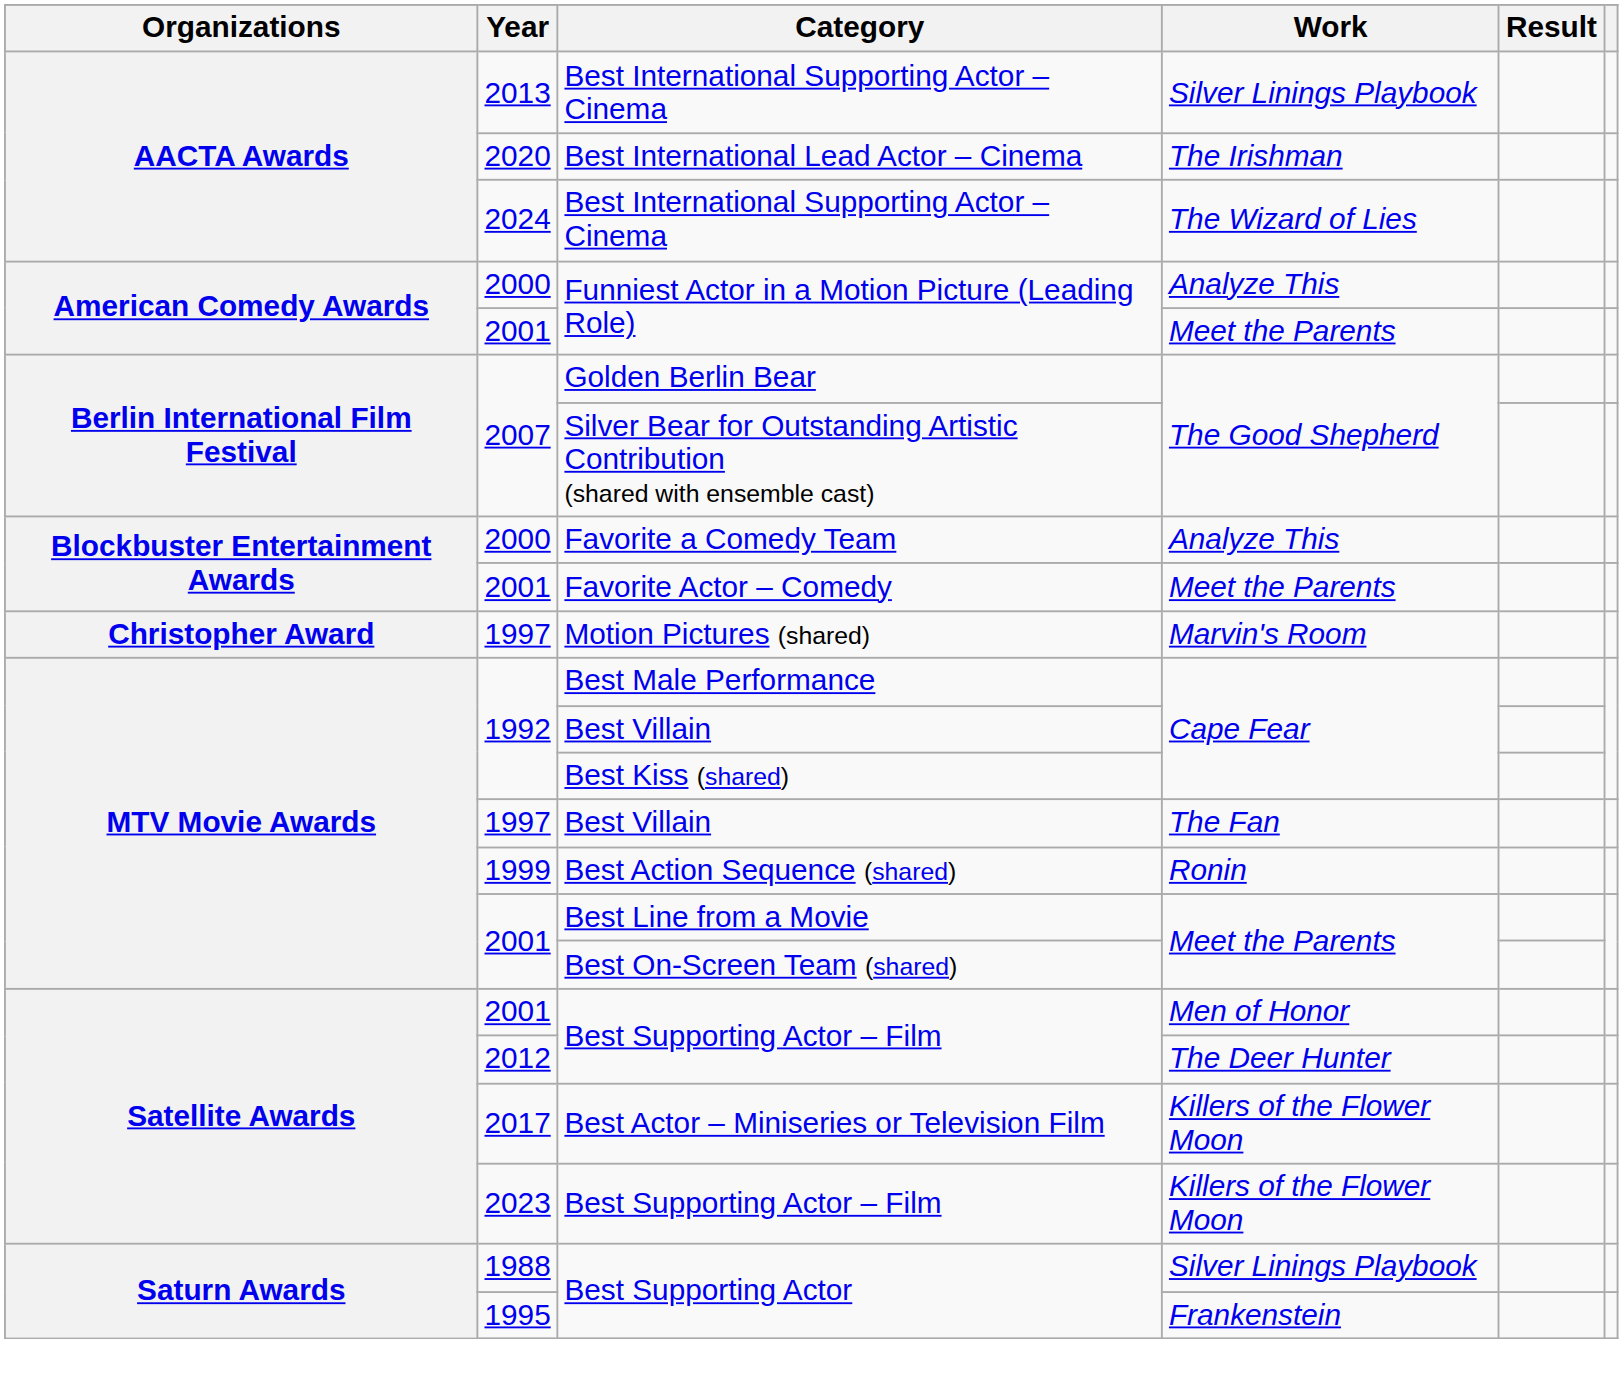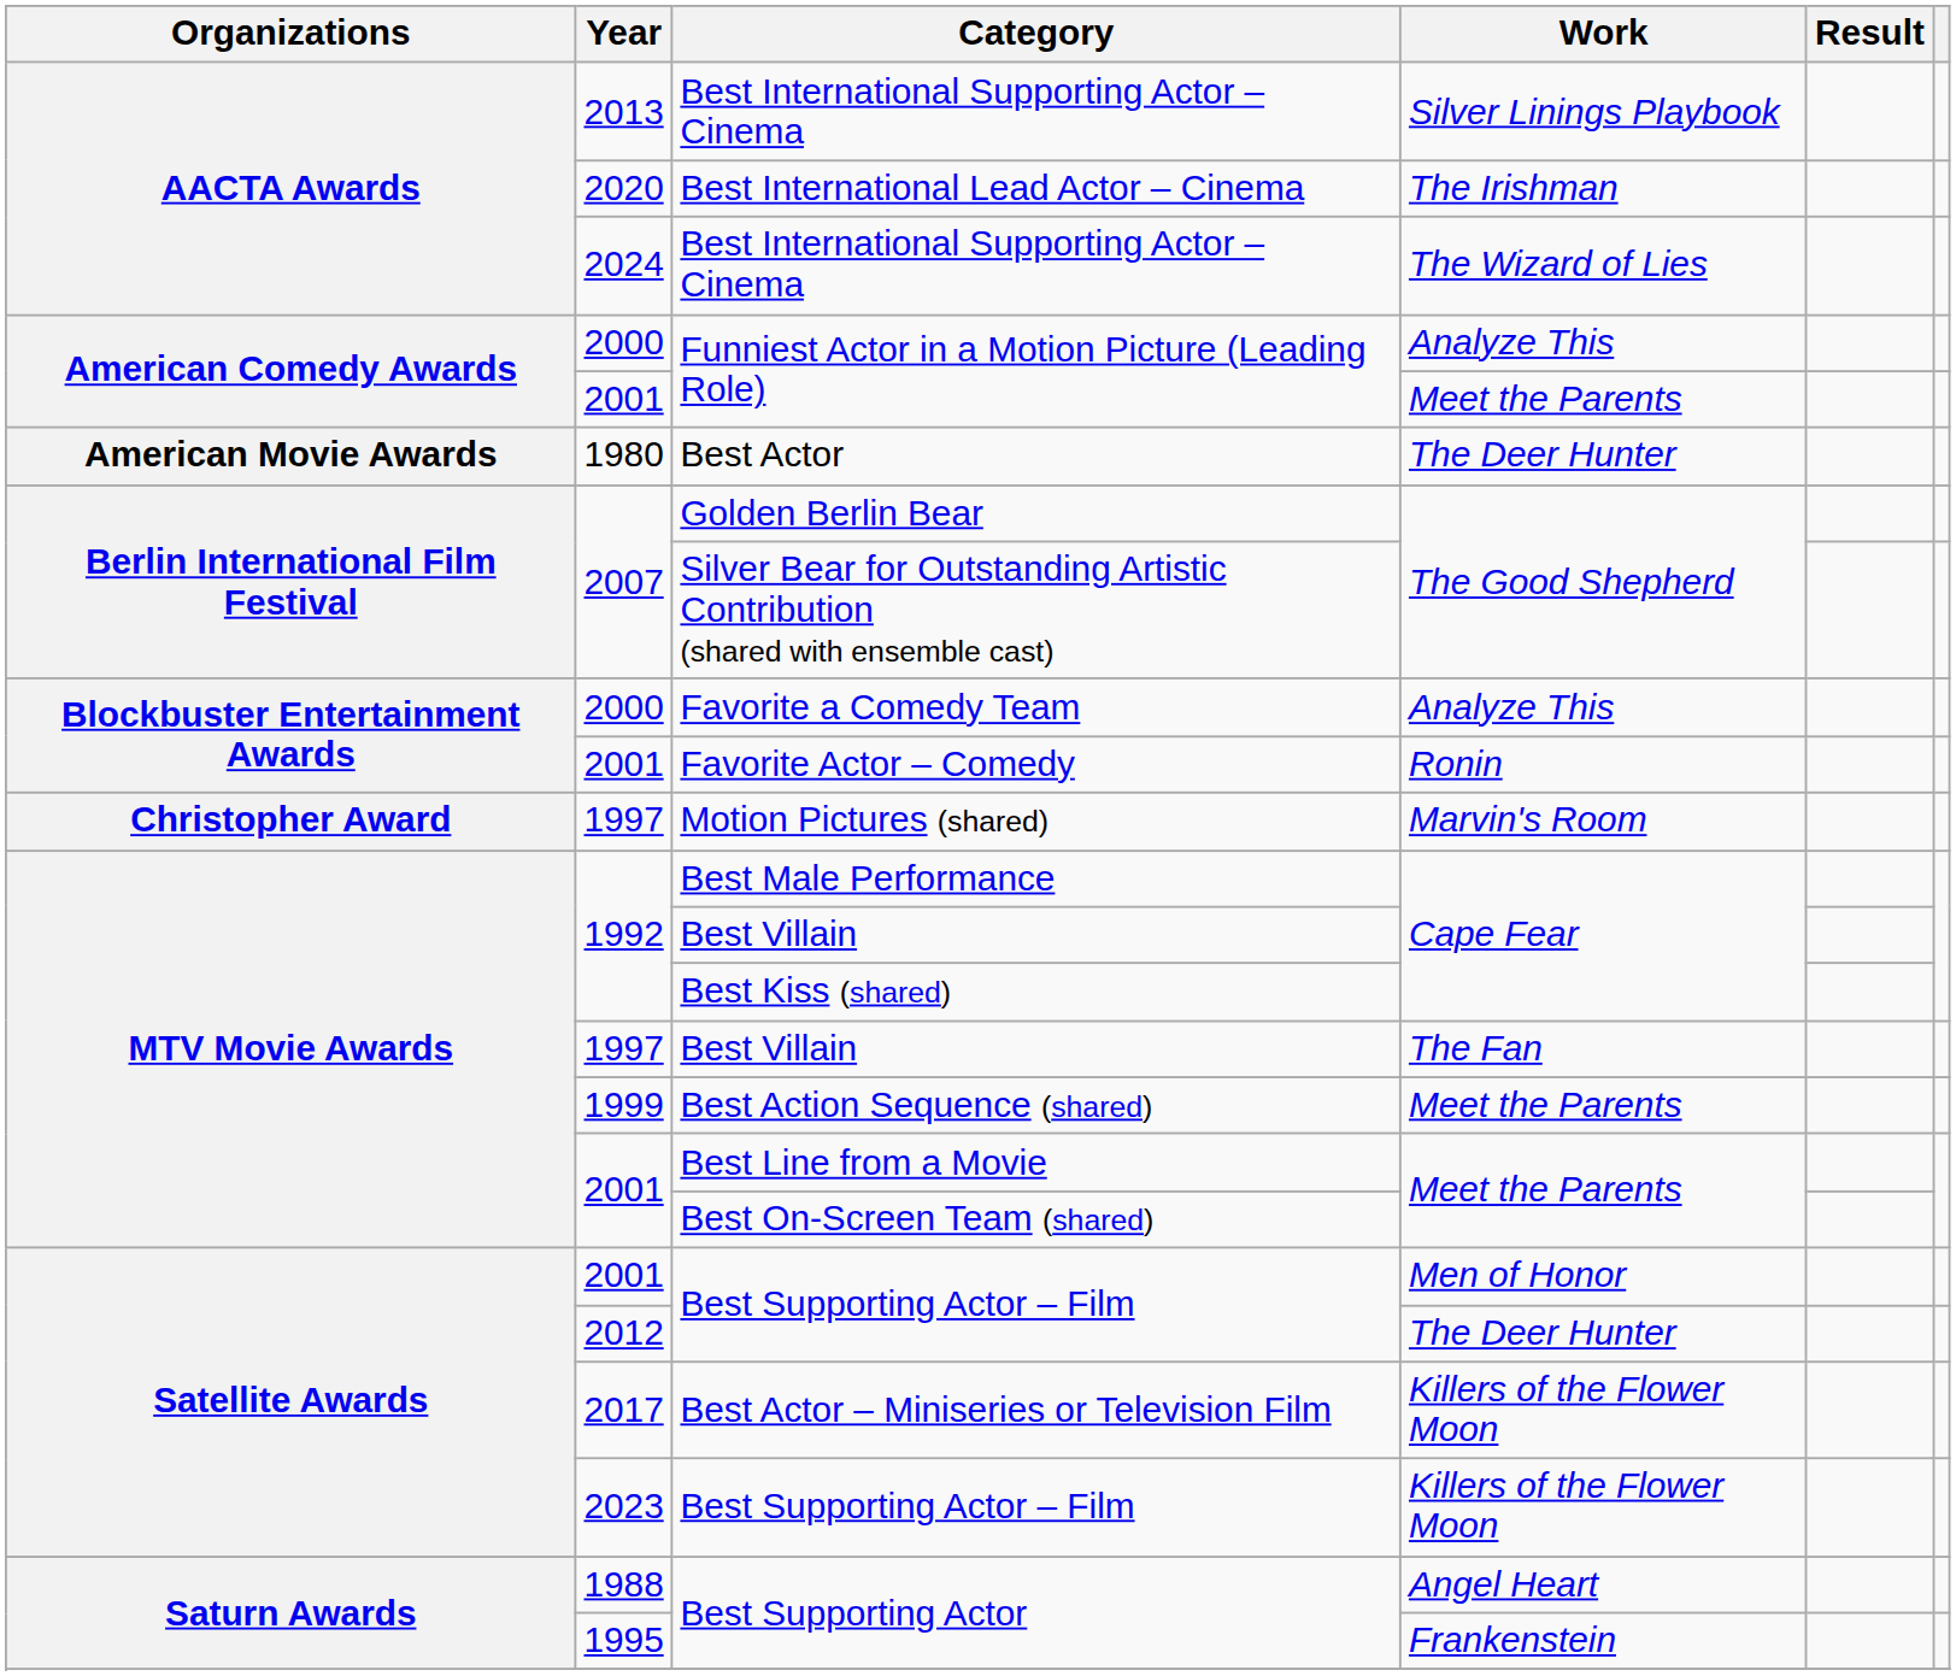+ row: American Movie Awards | 1980 | Best Actor | The Deer Hunter
Favorite Actor – Comedy | Work: Meet the Parents -> Ronin
Best Action Sequence (shared) | Work: Ronin -> Meet the Parents
1988 / Best Supporting Actor | Work: Silver Linings Playbook -> Angel Heart
